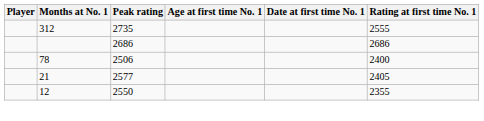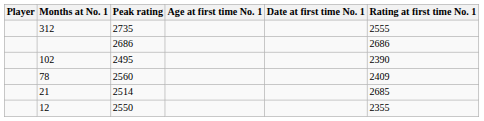+ row: 102 | 2495 | 2390
78 | Peak rating: 2506 -> 2560
78 | Rating at first time No. 1: 2400 -> 2409
21 | Peak rating: 2577 -> 2514
21 | Rating at first time No. 1: 2405 -> 2685
